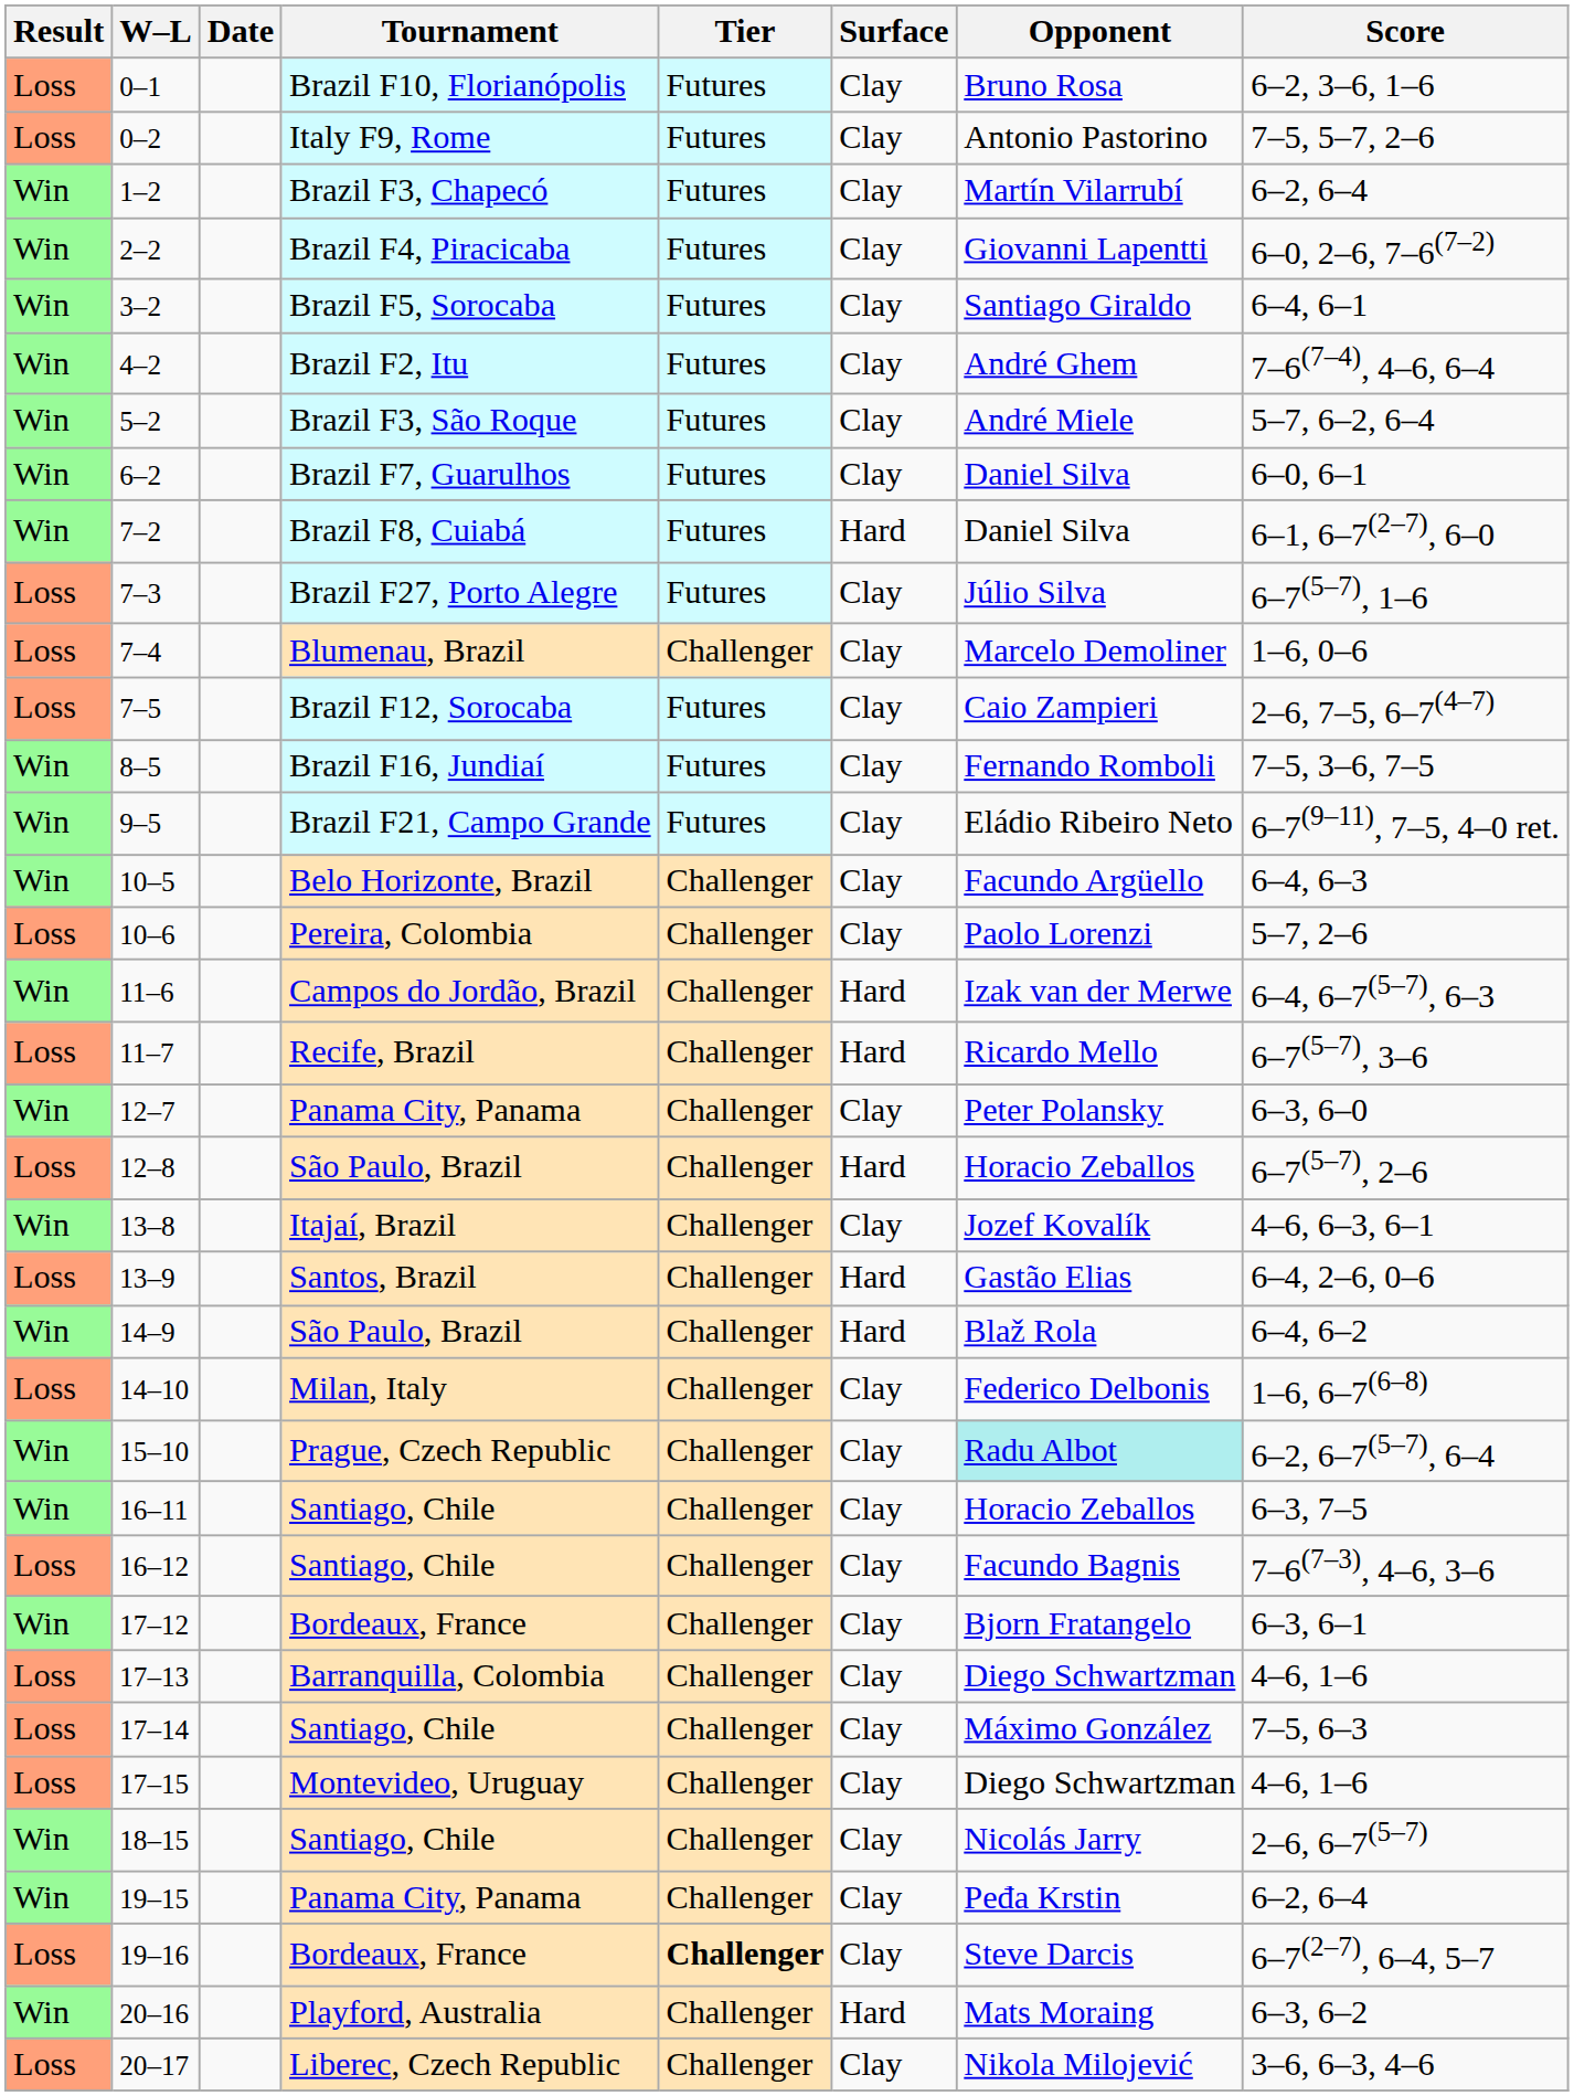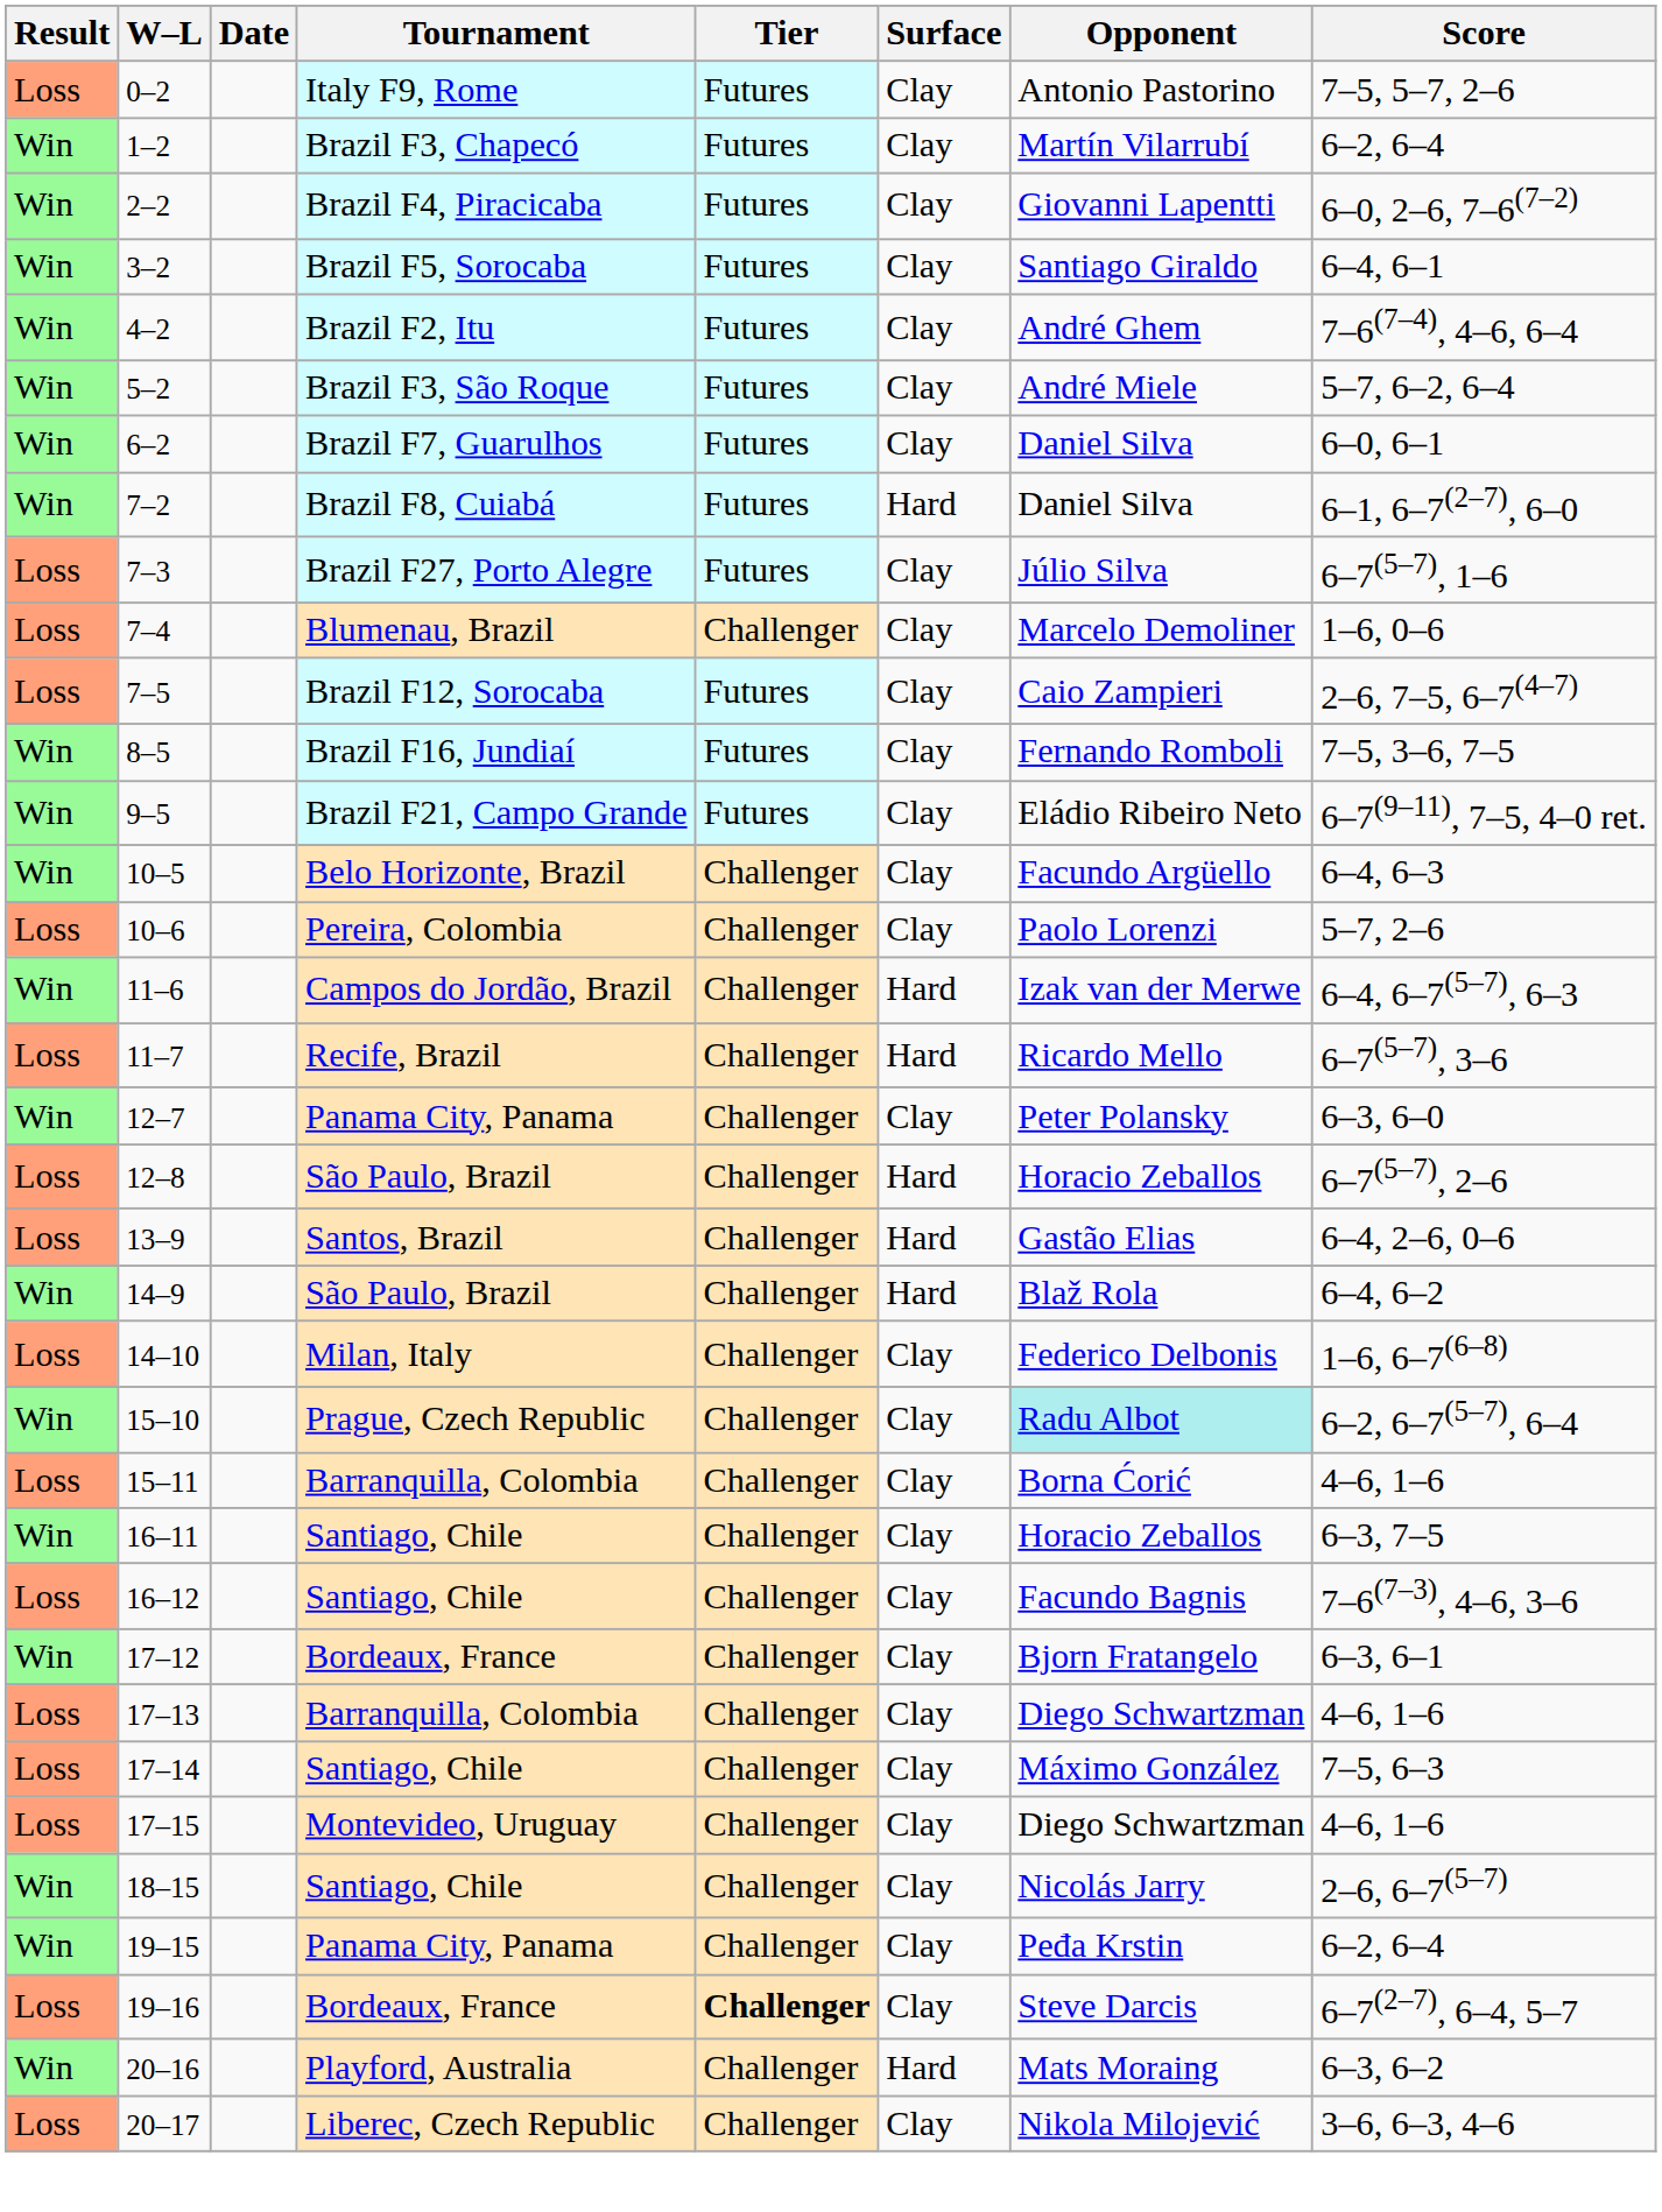- row: Loss | 0–1 | Brazil F10, Florianópolis | Futures | Clay | Bruno Rosa | 6–2, 3–6, 1–6
- row: Win | 13–8 | Itajaí, Brazil | Challenger | Clay | Jozef Kovalík | 4–6, 6–3, 6–1
+ row: Loss | 15–11 | Barranquilla, Colombia | Challenger | Clay | Borna Ćorić | 4–6, 1–6
